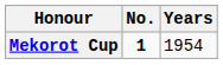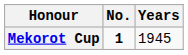Mekorot Cup | Years: 1954 -> 1945
